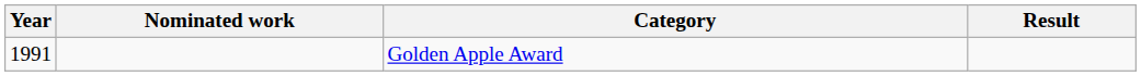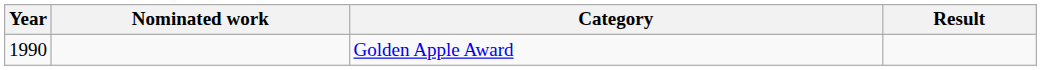Golden Apple Award | Year: 1991 -> 1990
